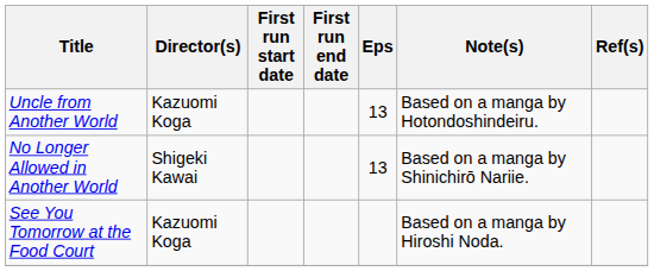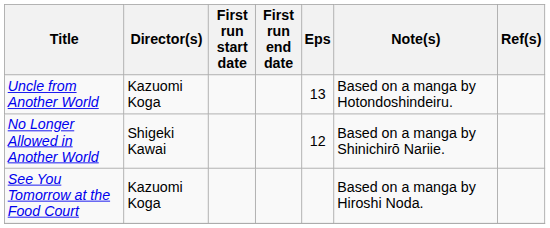No Longer Allowed in Another World | Eps: 13 -> 12
